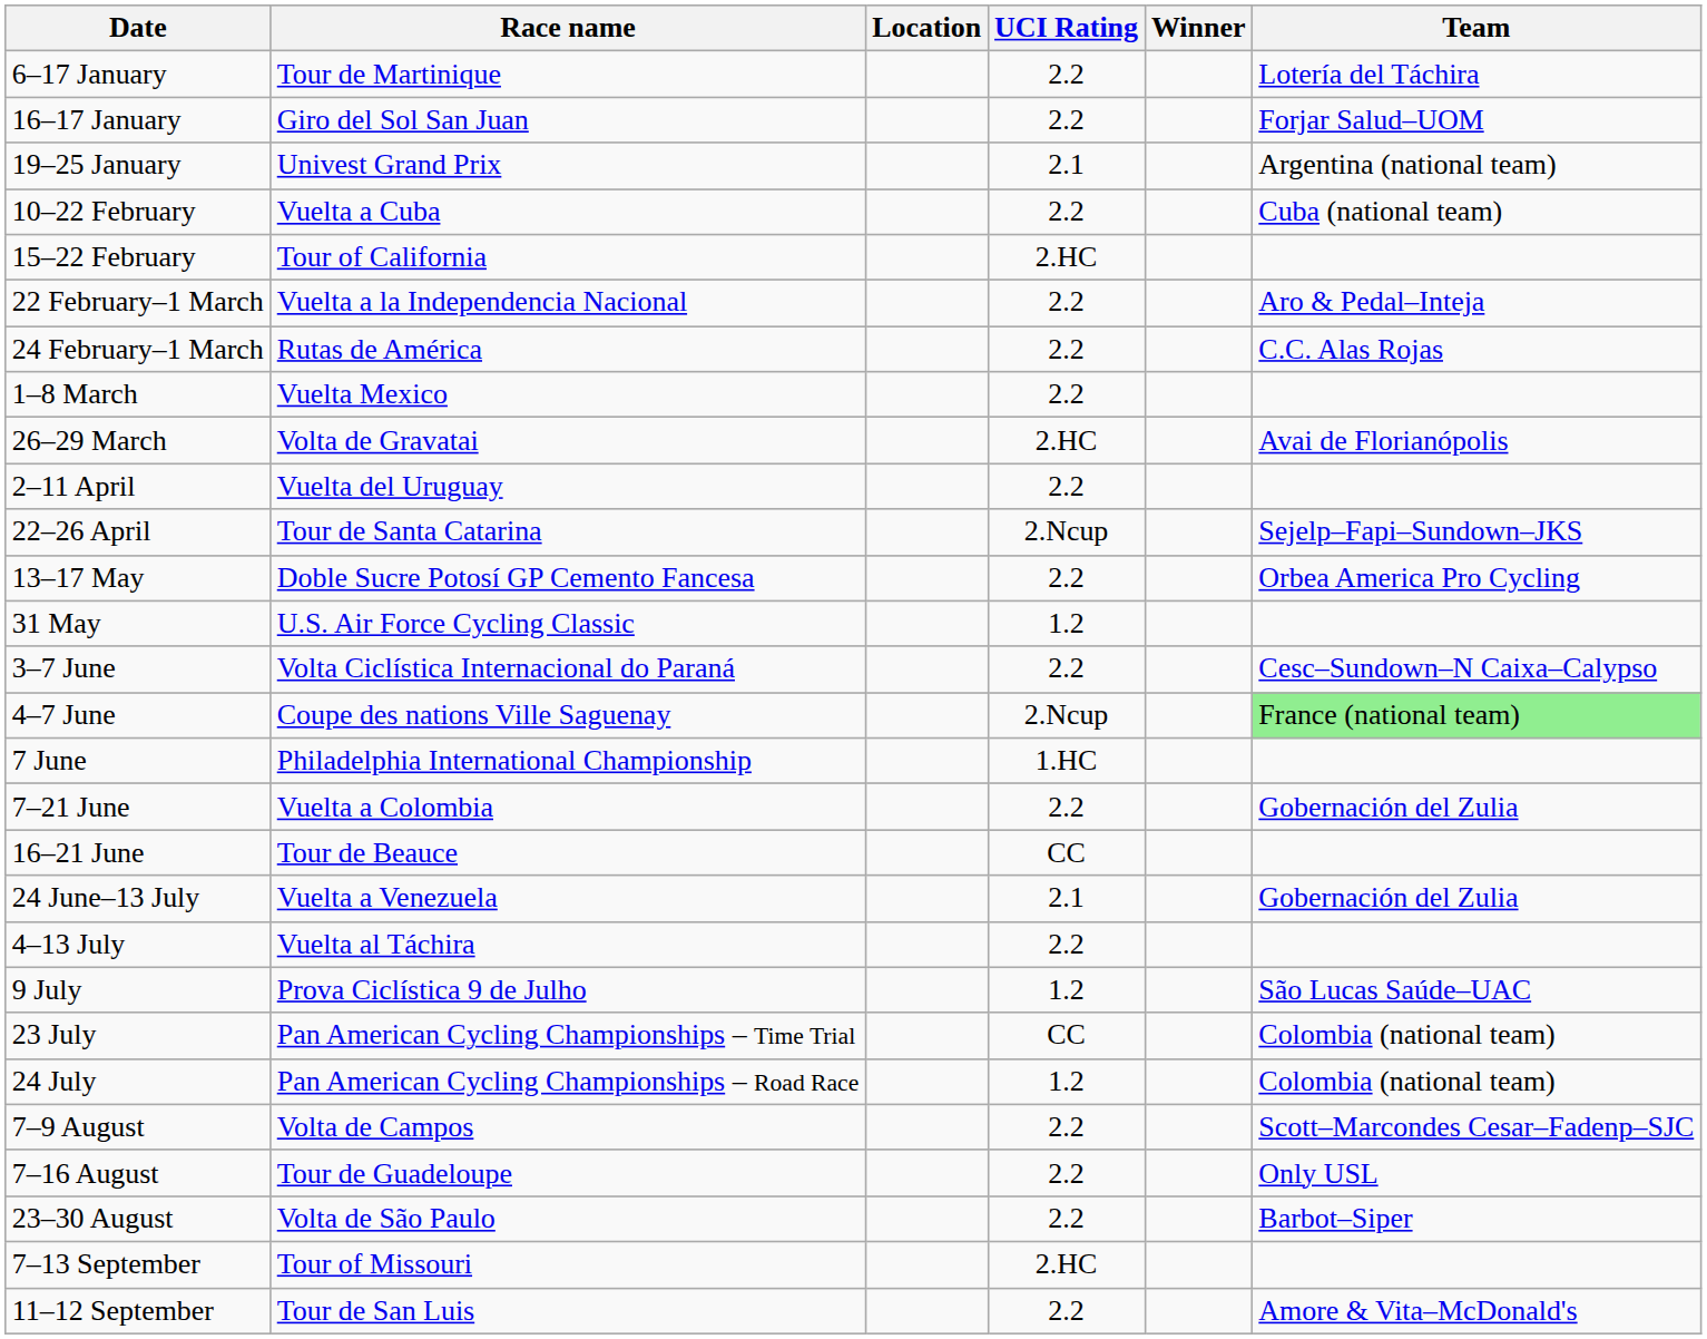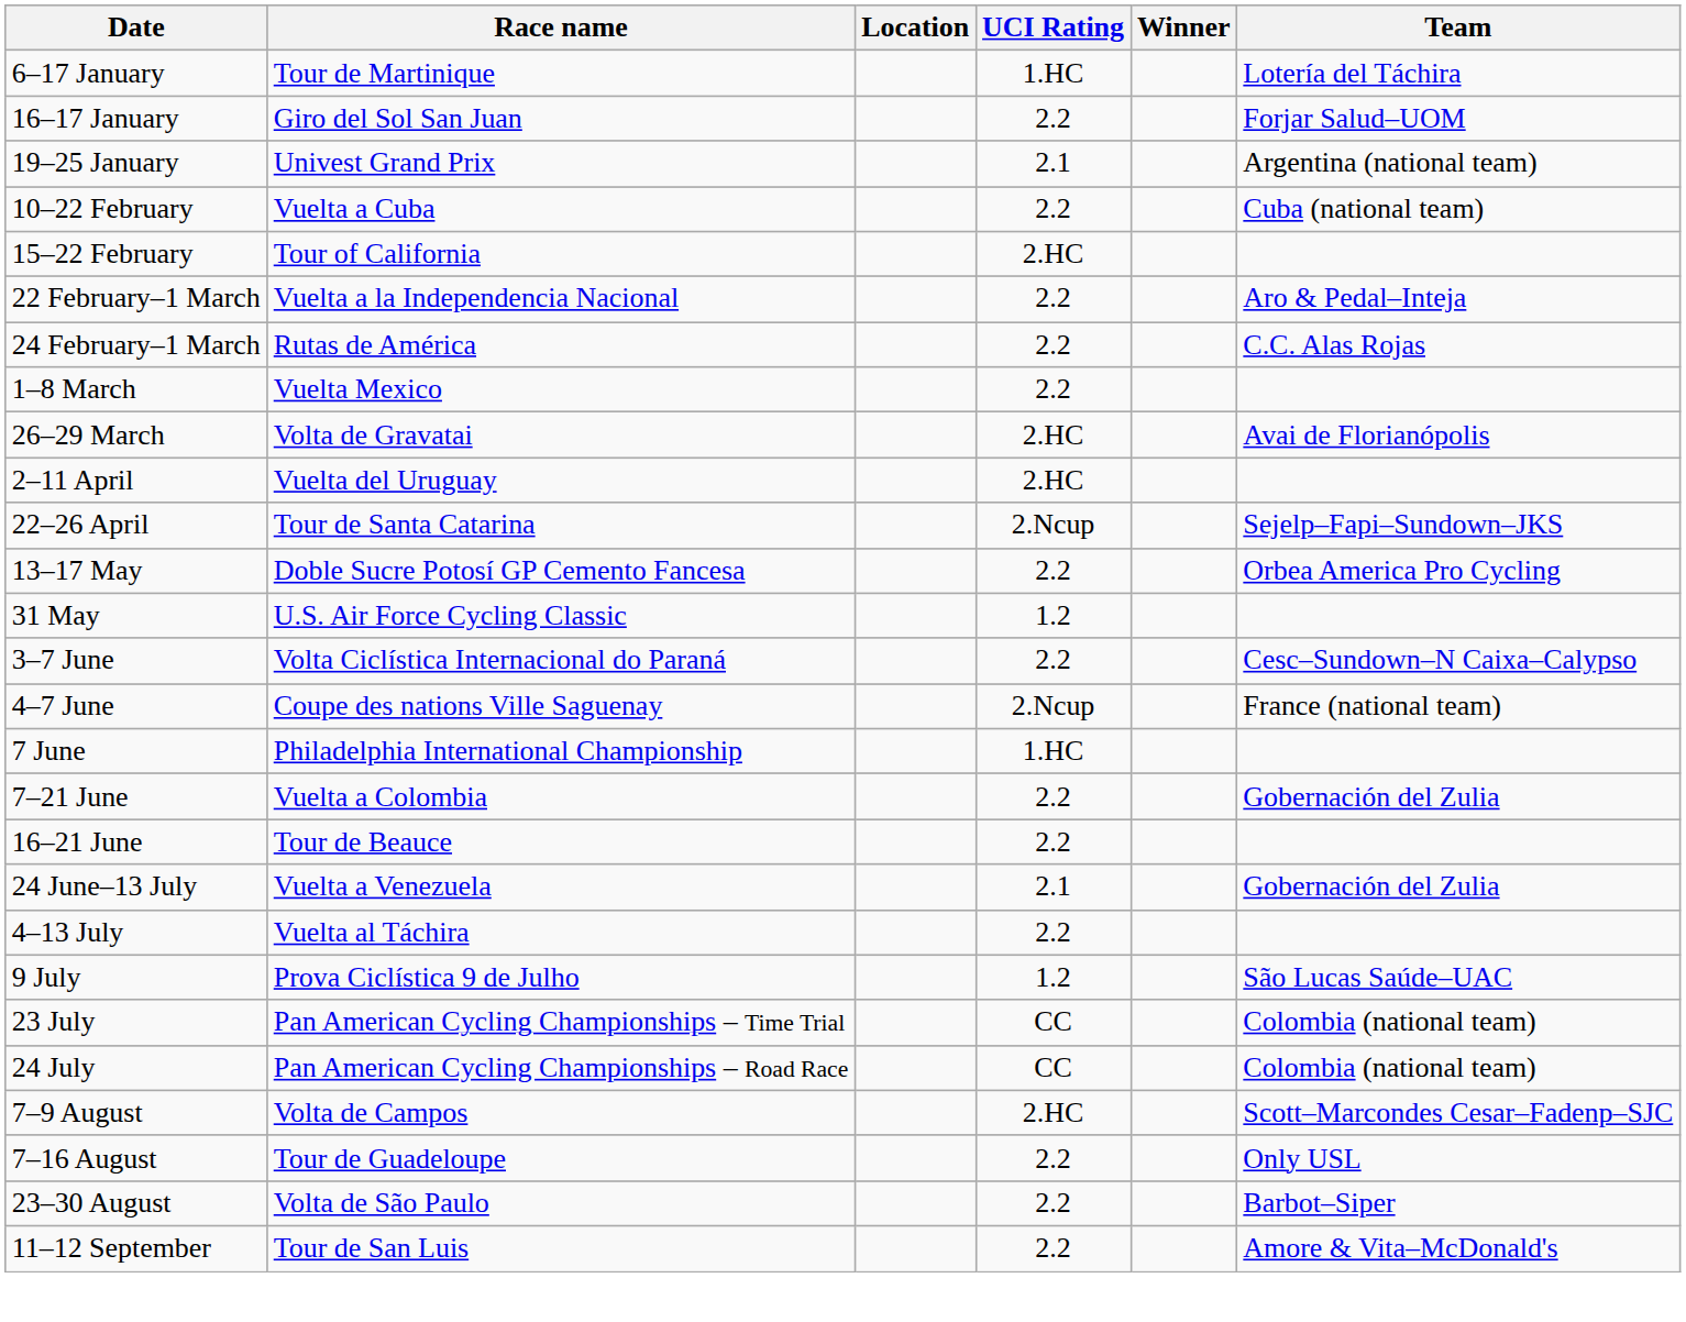6–17 January | UCI Rating: 2.2 -> 1.HC
2–11 April | UCI Rating: 2.2 -> 2.HC
4–7 June | Team: lightgreen background -> no background
16–21 June | UCI Rating: CC -> 2.2
24 July | UCI Rating: 1.2 -> CC
7–9 August | UCI Rating: 2.2 -> 2.HC
- row: 7–13 September | Tour of Missouri | 2.HC
